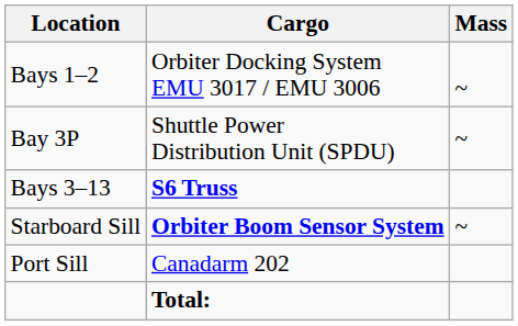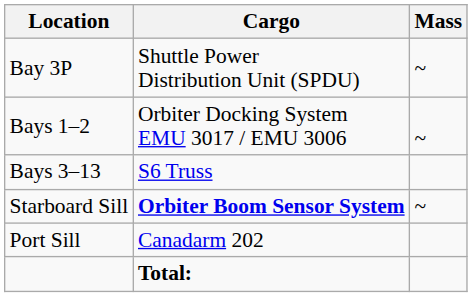rows swapped: Bays 1–2 <-> Bay 3P
Bays 3–13 | Cargo: bold -> normal
